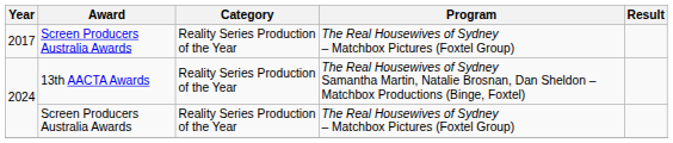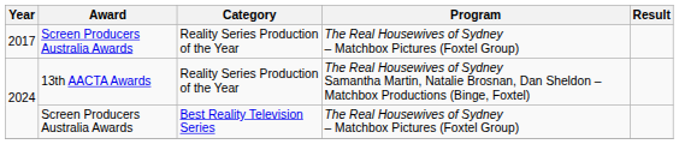2024 / Screen Producers Australia Awards | Category: Reality Series Production of the Year -> Best Reality Television Series
